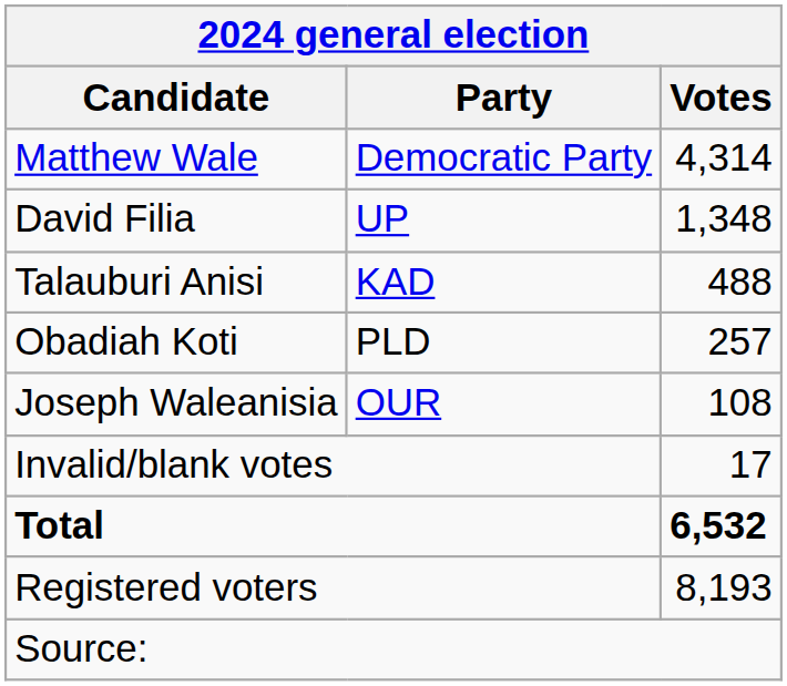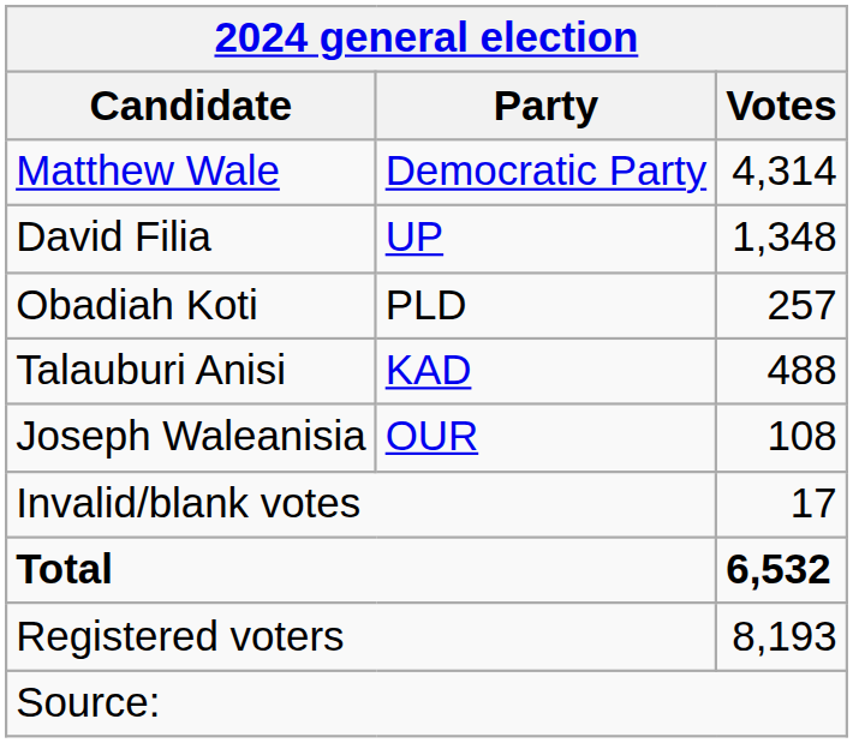rows swapped: Talauburi Anisi <-> Obadiah Koti
